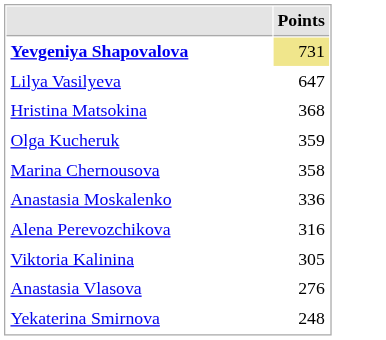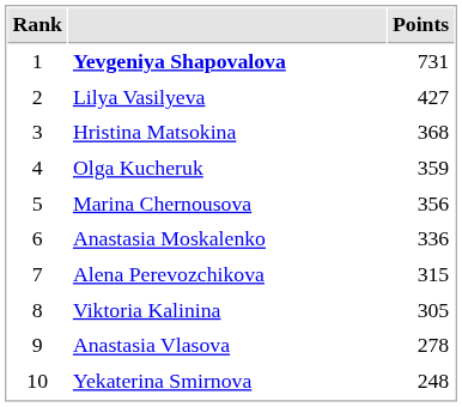+ column: Rank | 1 | 2 | 3 | 4 | 5 | 6 | 7 | 8 | 9 | 10
Yevgeniya Shapovalova | Points: khaki background -> no background
Lilya Vasilyeva | Points: 647 -> 427
Marina Chernousova | Points: 358 -> 356
Alena Perevozchikova | Points: 316 -> 315
Anastasia Vlasova | Points: 276 -> 278
